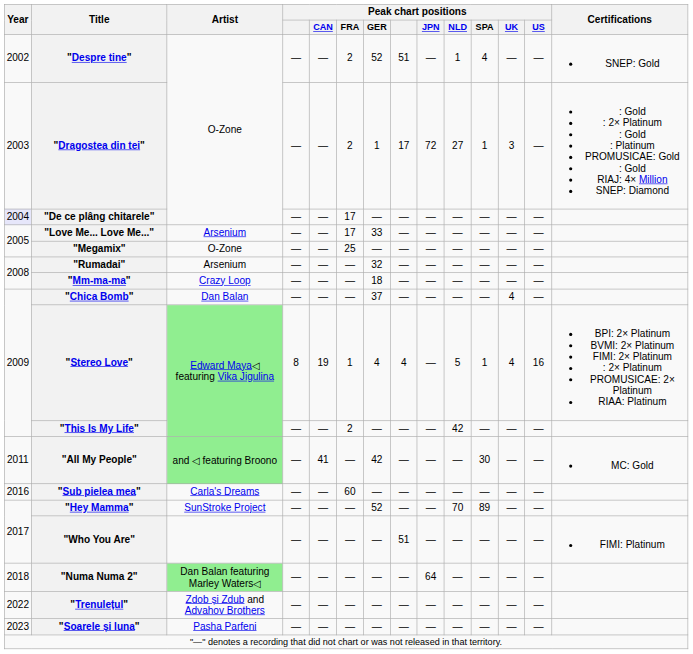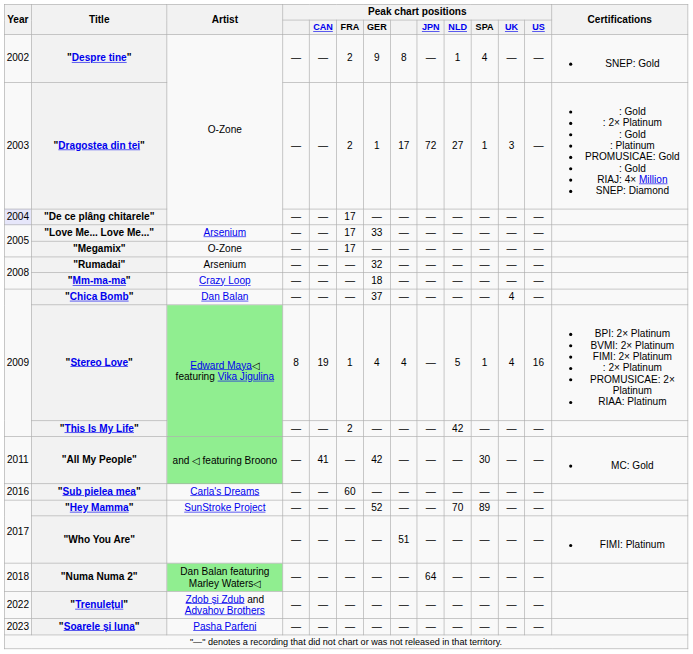"Despre tine" | Peak chart positions / GER: 52 -> 9
"Despre tine" | column 8: 51 -> 8
"Megamix" | Peak chart positions / FRA: 25 -> 17
